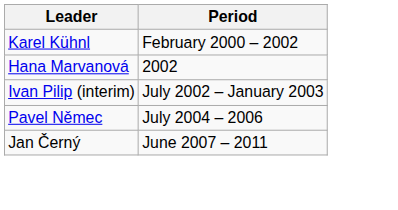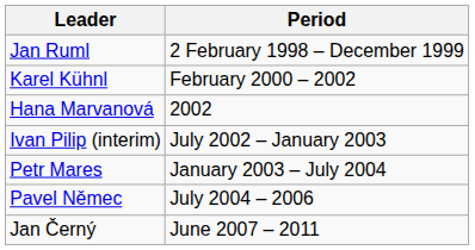+ row: Jan Ruml | 2 February 1998 – December 1999
+ row: Petr Mares | January 2003 – July 2004
